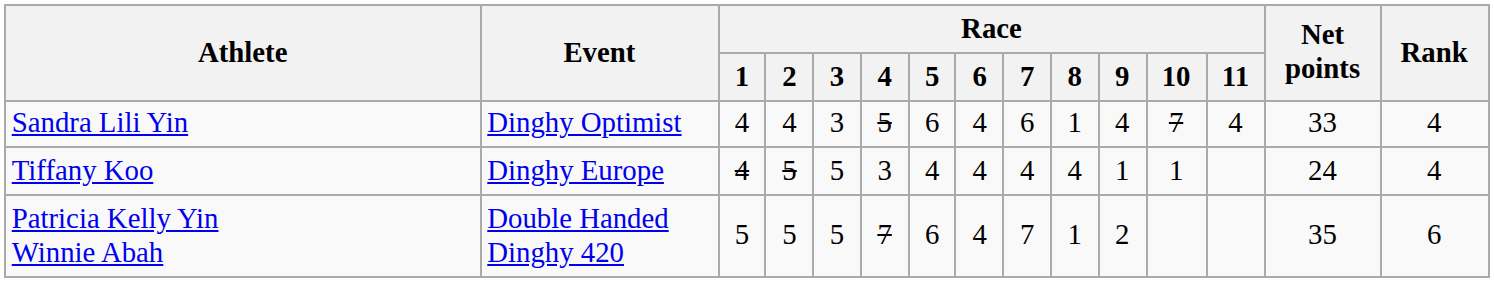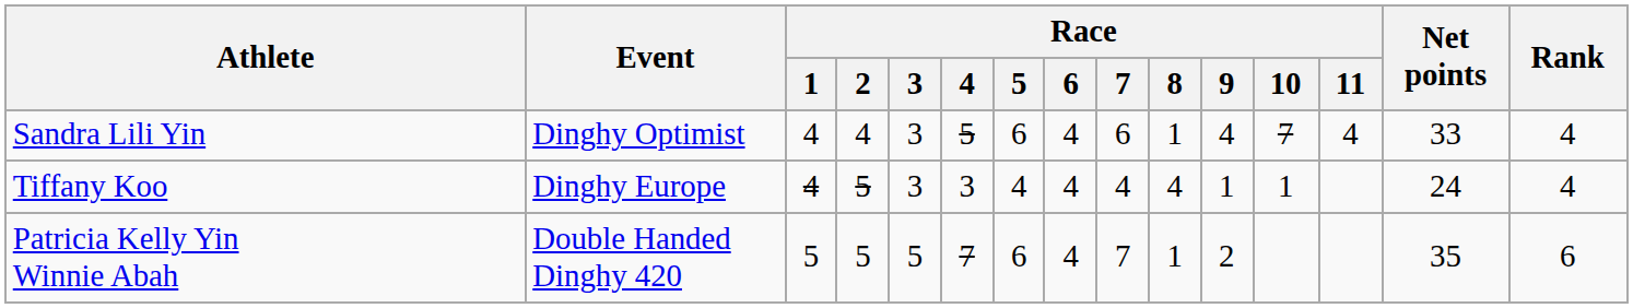Tiffany Koo | Race / 3: 5 -> 3
